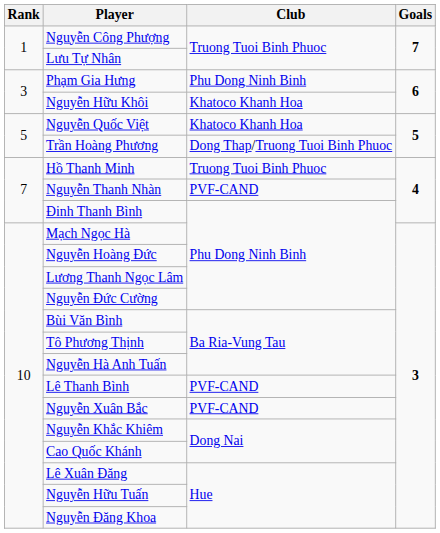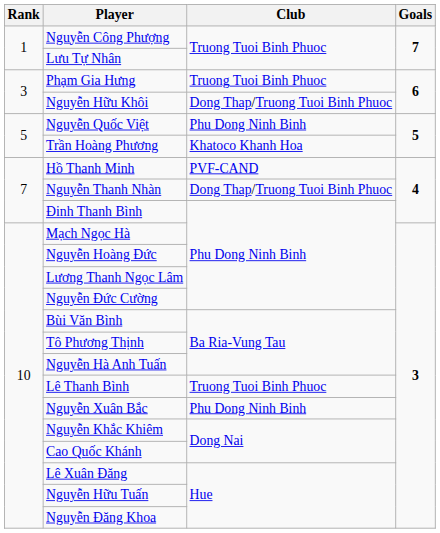Phạm Gia Hưng | Club: Phu Dong Ninh Binh -> Truong Tuoi Binh Phuoc
Nguyễn Hữu Khôi | Club: Khatoco Khanh Hoa -> Dong Thap/Truong Tuoi Binh Phuoc
Nguyễn Quốc Việt | Club: Khatoco Khanh Hoa -> Phu Dong Ninh Binh
Trần Hoàng Phương | Club: Dong Thap/Truong Tuoi Binh Phuoc -> Khatoco Khanh Hoa
Hồ Thanh Minh | Club: Truong Tuoi Binh Phuoc -> PVF-CAND
Nguyễn Thanh Nhàn | Club: PVF-CAND -> Dong Thap/Truong Tuoi Binh Phuoc
Lê Thanh Bình | Club: PVF-CAND -> Truong Tuoi Binh Phuoc
Nguyễn Xuân Bắc | Club: PVF-CAND -> Phu Dong Ninh Binh
